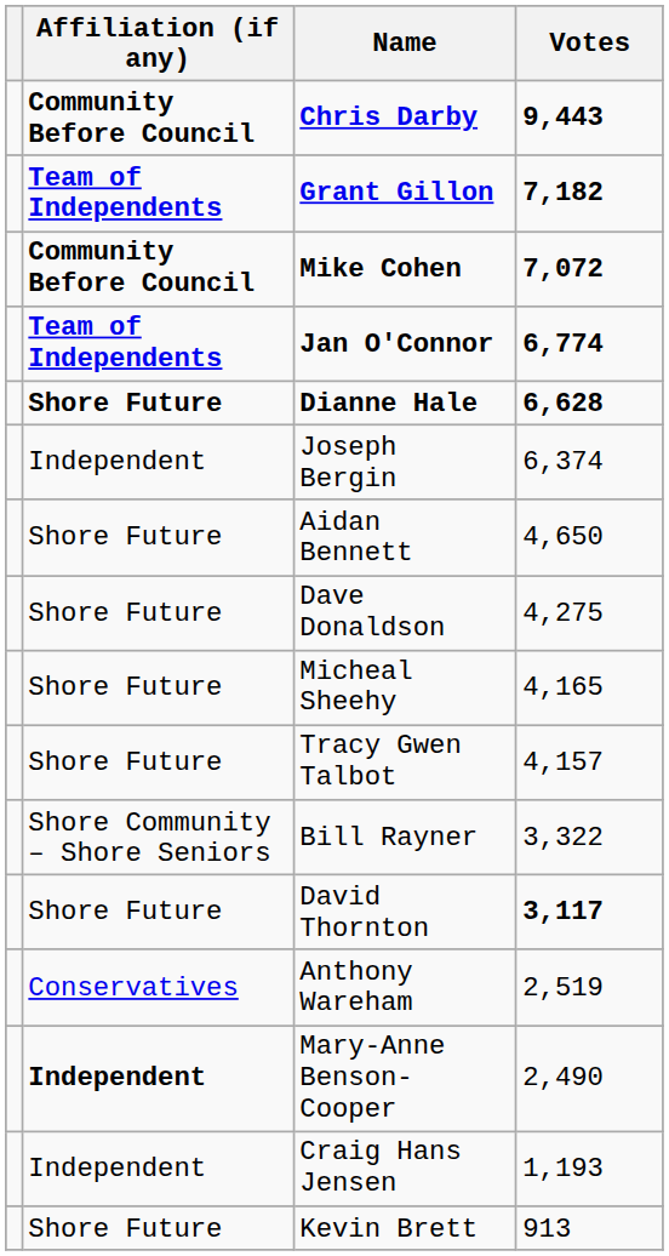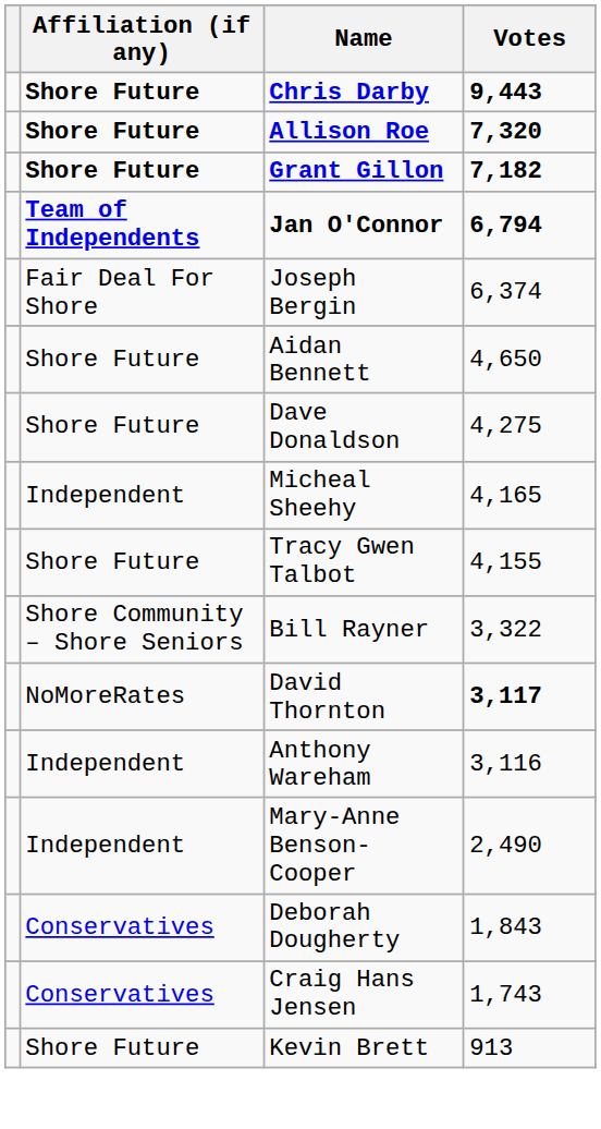Chris Darby | Affiliation (if any): Community Before Council -> Shore Future
+ row: Shore Future | Allison Roe | 7,320
Grant Gillon | Affiliation (if any): Team of Independents -> Shore Future
- row: Community Before Council | Mike Cohen | 7,072
Jan O'Connor | Votes: 6,774 -> 6,794
- row: Shore Future | Dianne Hale | 6,628
Joseph Bergin | Affiliation (if any): Independent -> Fair Deal For Shore
Micheal Sheehy | Affiliation (if any): Shore Future -> Independent
Tracy Gwen Talbot | Votes: 4,157 -> 4,155
David Thornton | Affiliation (if any): Shore Future -> NoMoreRates
Anthony Wareham | Affiliation (if any): Conservatives -> Independent
Anthony Wareham | Votes: 2,519 -> 3,116
Mary-Anne Benson-Cooper | Affiliation (if any): bold -> normal
+ row: Conservatives | Deborah Dougherty | 1,843
Craig Hans Jensen | Affiliation (if any): Independent -> Conservatives
Craig Hans Jensen | Votes: 1,193 -> 1,743
